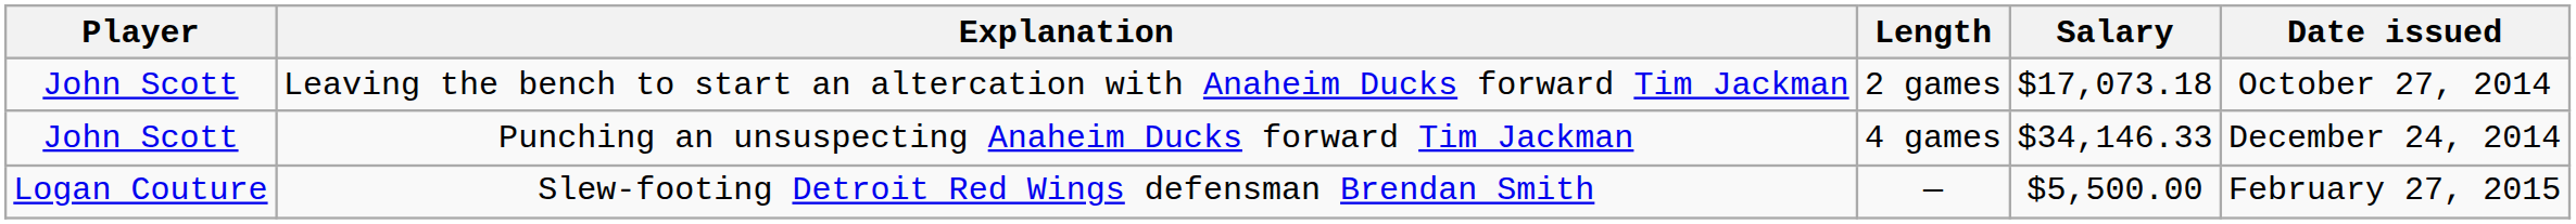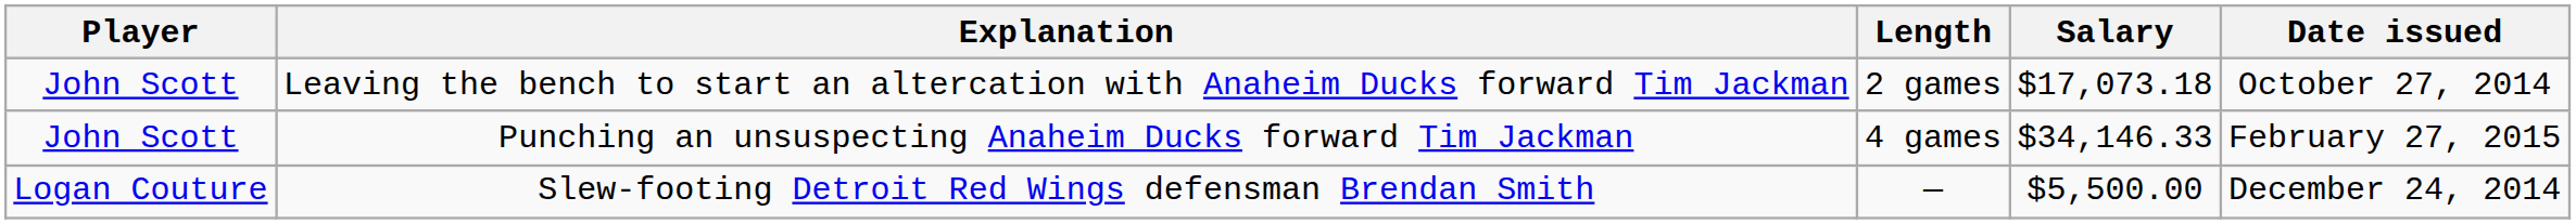Punching an unsuspecting Anaheim Ducks forward Tim Jackman | Date issued: December 24, 2014 -> February 27, 2015
Slew-footing Detroit Red Wings defensman Brendan Smith | Date issued: February 27, 2015 -> December 24, 2014
